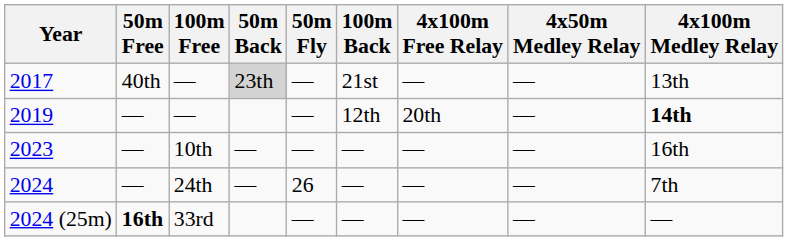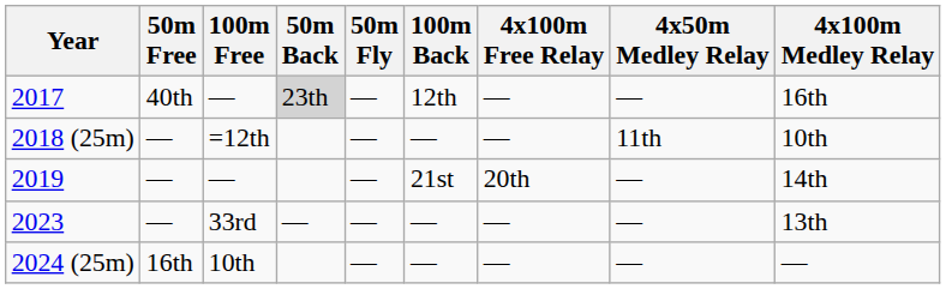2017 | 100m Back: 21st -> 12th
2017 | 4x100m Medley Relay: 13th -> 16th
+ row: 2018 (25m) | — | =12th | — | — | — | 11th | 10th
2019 | 100m Back: 12th -> 21st
2019 | 4x100m Medley Relay: bold -> normal
2023 | 100m Free: 10th -> 33rd
2023 | 4x100m Medley Relay: 16th -> 13th
- row: 2024 | — | 24th | — | 26 | — | — | — | 7th
2024 (25m) | 50m Free: bold -> normal
2024 (25m) | 100m Free: 33rd -> 10th
